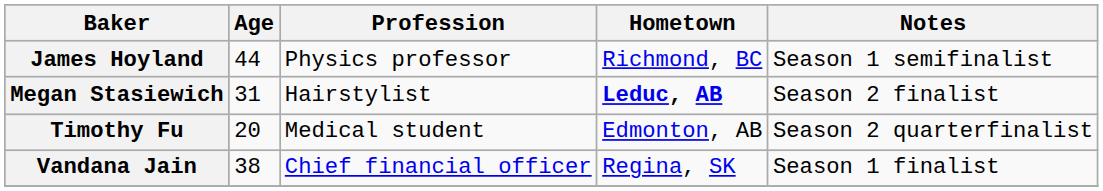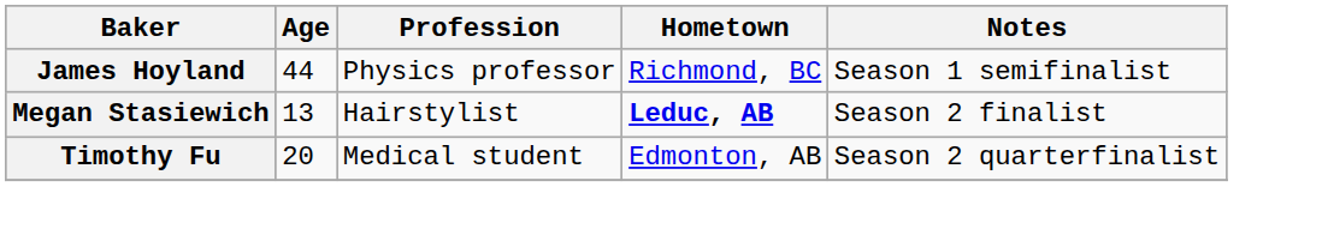Megan Stasiewich | Age: 31 -> 13
- row: Vandana Jain | 38 | Chief financial officer | Regina, SK | Season 1 finalist
